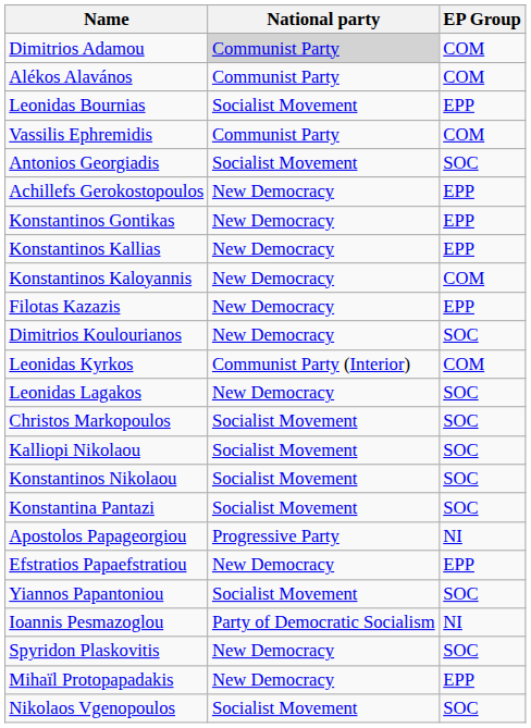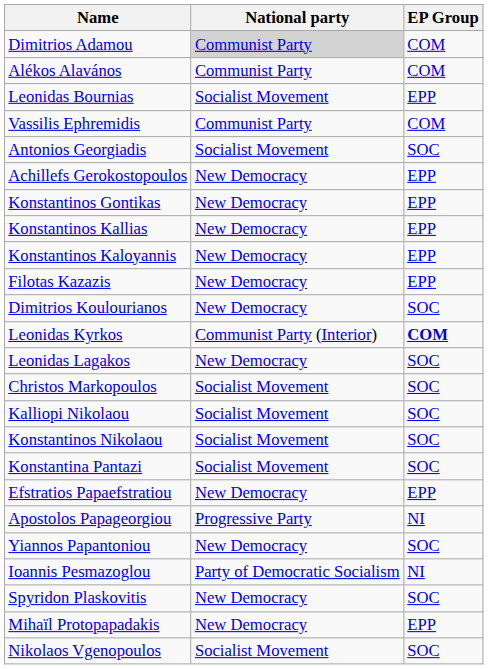Konstantinos Kaloyannis | EP Group: COM -> EPP
Leonidas Kyrkos | EP Group: normal -> bold
rows swapped: Efstratios Papaefstratiou <-> Apostolos Papageorgiou
Yiannos Papantoniou | National party: Socialist Movement -> New Democracy
